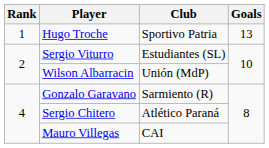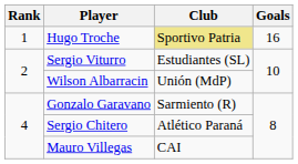Hugo Troche | Club: no background -> khaki background
Hugo Troche | Goals: 13 -> 16
